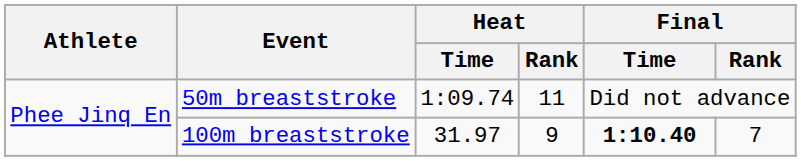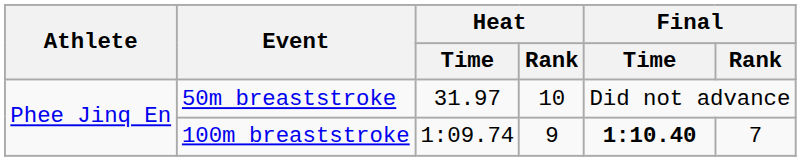50m breaststroke | Heat / Time: 1:09.74 -> 31.97
50m breaststroke | Heat / Rank: 11 -> 10
100m breaststroke | Heat / Time: 31.97 -> 1:09.74
